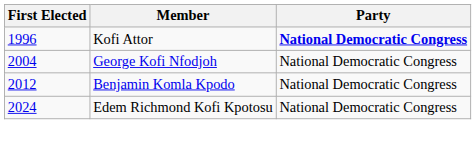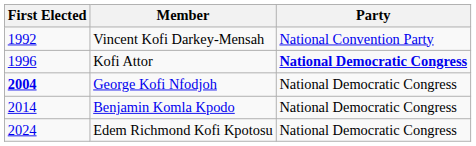+ row: 1992 | Vincent Kofi Darkey-Mensah | National Convention Party
George Kofi Nfodjoh | First Elected: normal -> bold
Benjamin Komla Kpodo | First Elected: 2012 -> 2014
